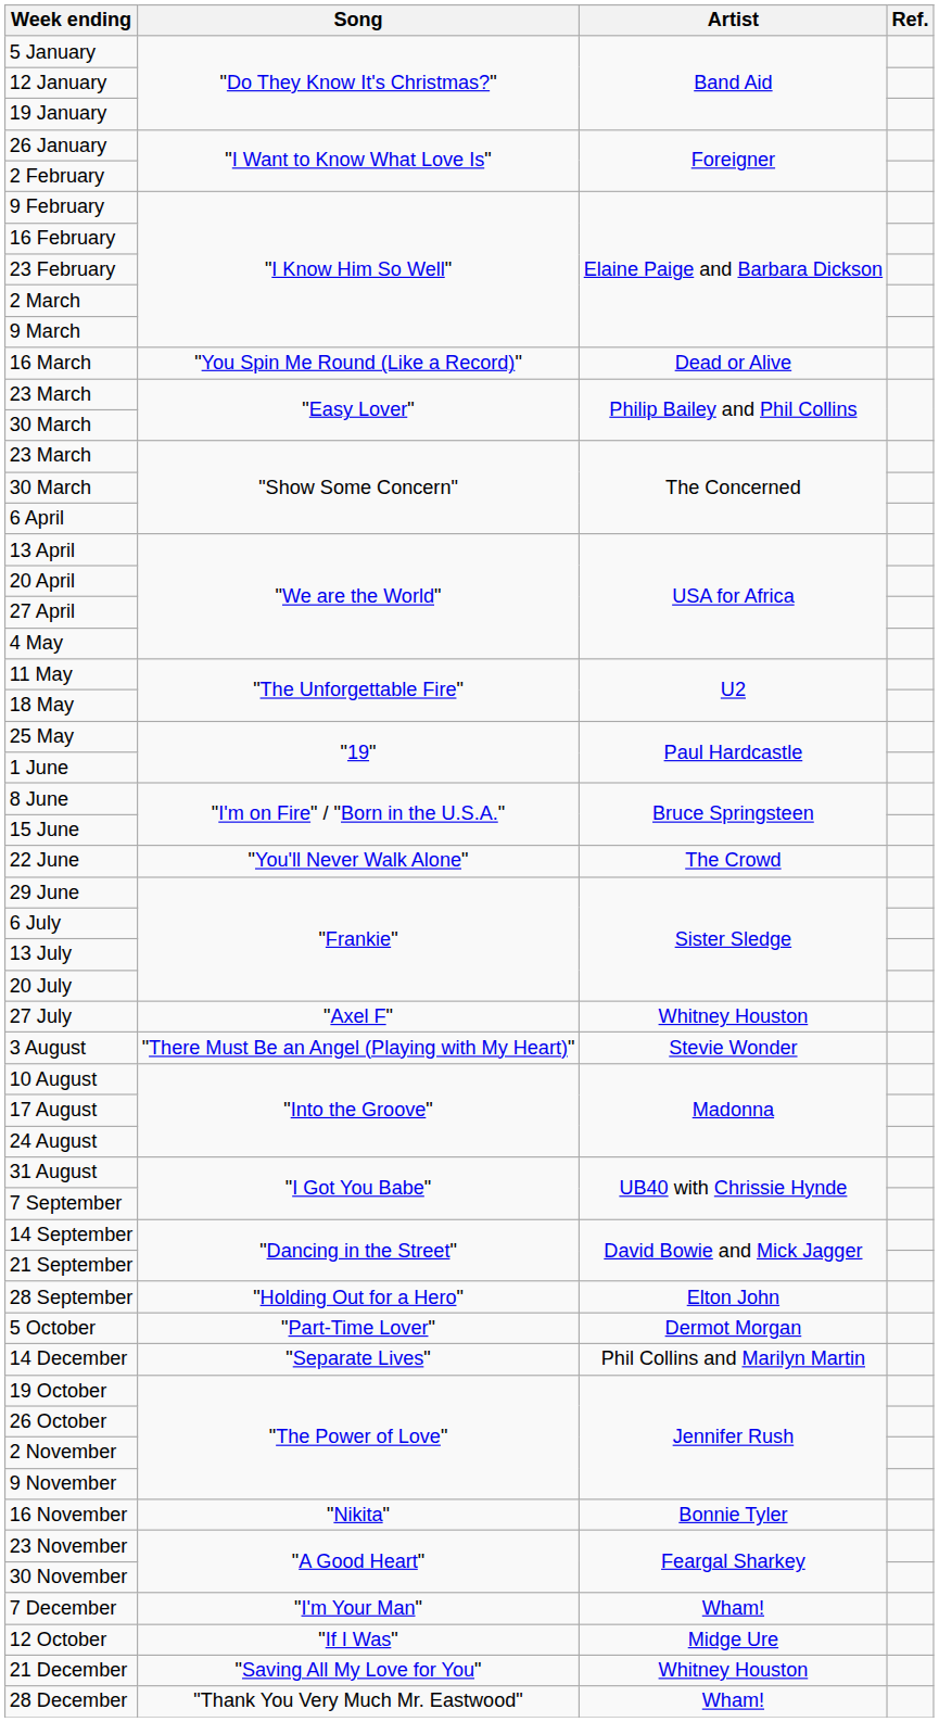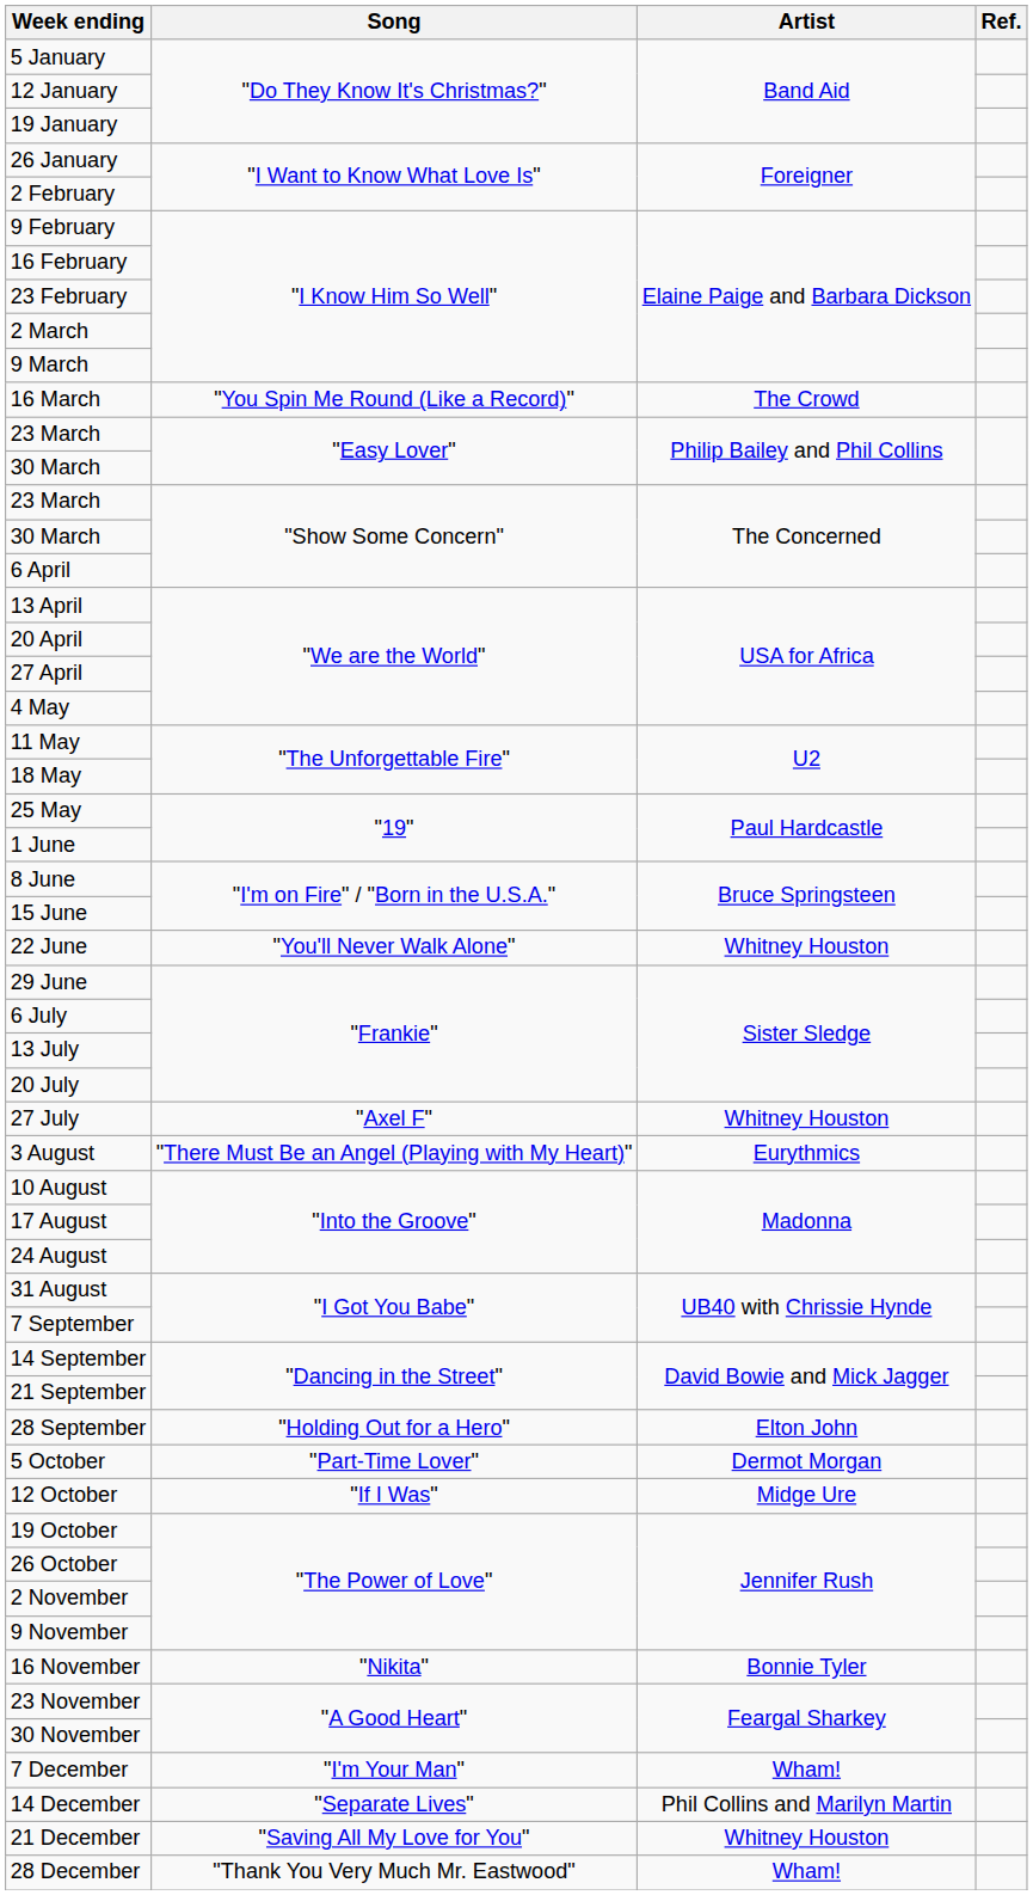16 March | Artist: Dead or Alive -> The Crowd
22 June | Artist: The Crowd -> Whitney Houston
3 August | Artist: Stevie Wonder -> Eurythmics
rows swapped: 12 October <-> 14 December
